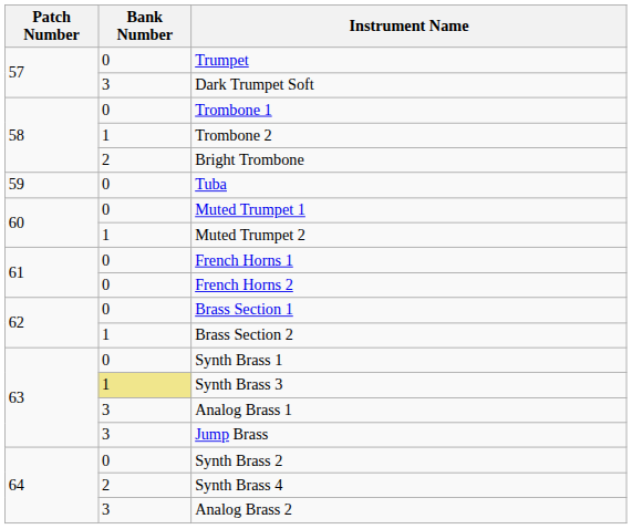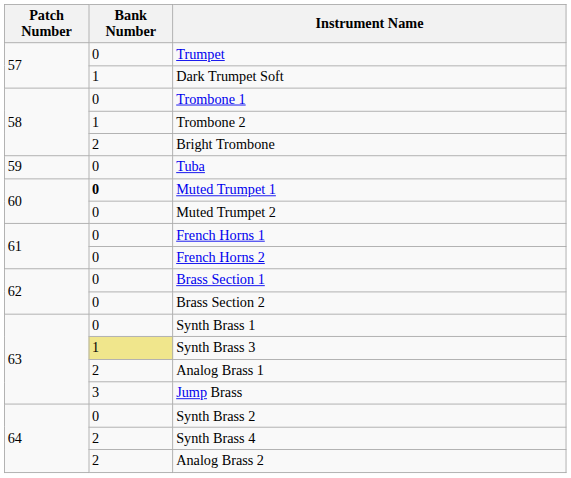Dark Trumpet Soft | Bank Number: 3 -> 1
Muted Trumpet 1 | Bank Number: normal -> bold
Muted Trumpet 2 | Bank Number: 1 -> 0
Brass Section 2 | Bank Number: 1 -> 0
Analog Brass 1 | Bank Number: 3 -> 2
Analog Brass 2 | Bank Number: 3 -> 2
